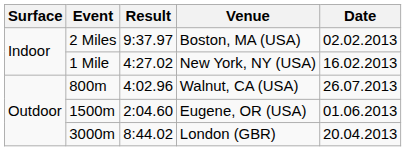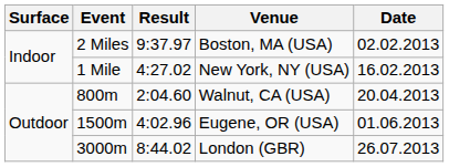Walnut, CA (USA) | Result: 4:02.96 -> 2:04.60
Walnut, CA (USA) | Date: 26.07.2013 -> 20.04.2013
Eugene, OR (USA) | Result: 2:04.60 -> 4:02.96
London (GBR) | Date: 20.04.2013 -> 26.07.2013
